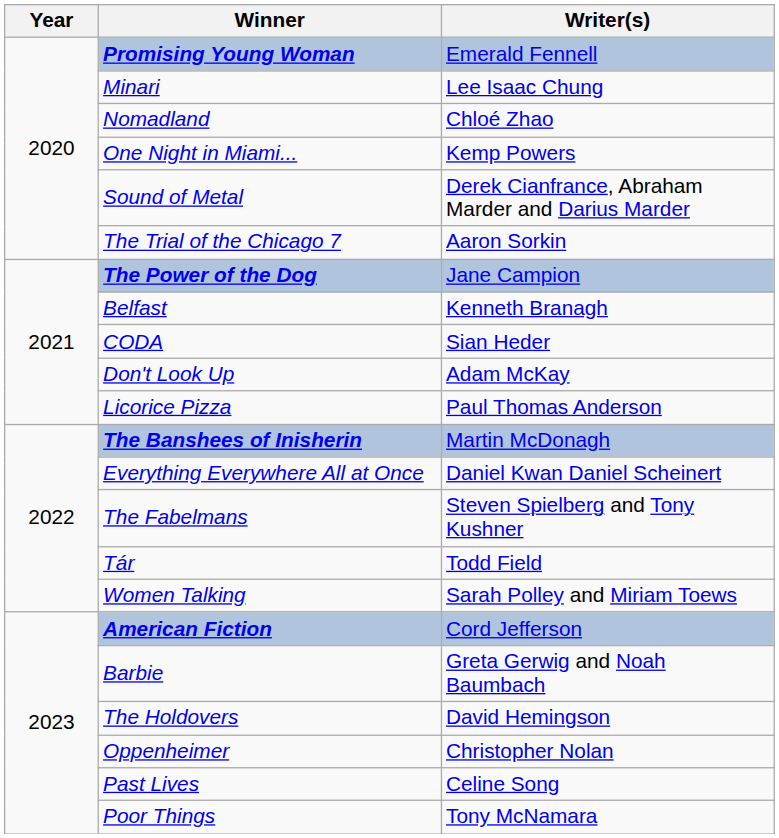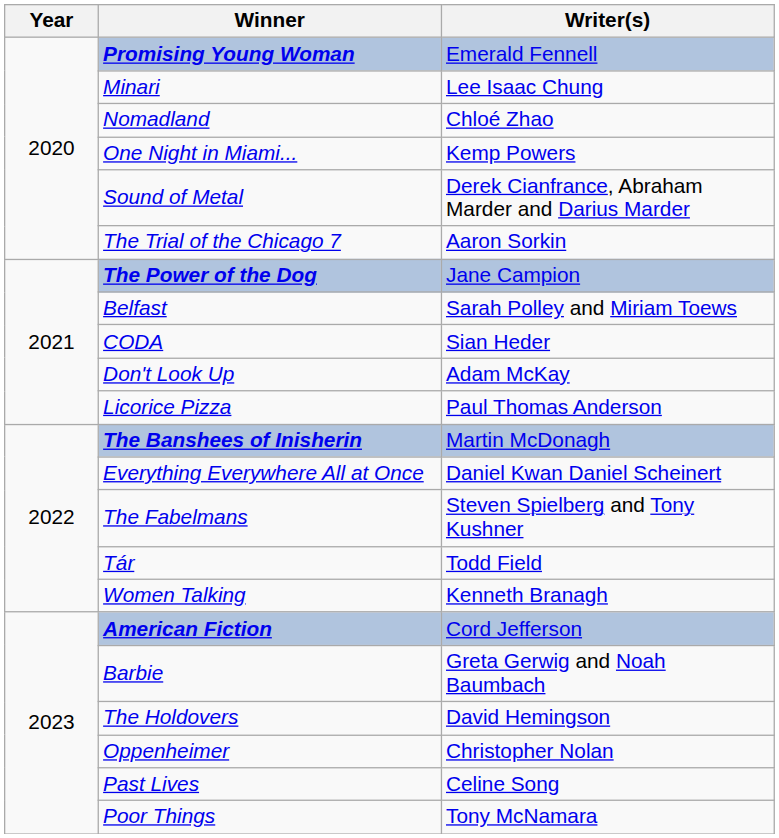Belfast | Writer(s): Kenneth Branagh -> Sarah Polley and Miriam Toews
Women Talking | Writer(s): Sarah Polley and Miriam Toews -> Kenneth Branagh
